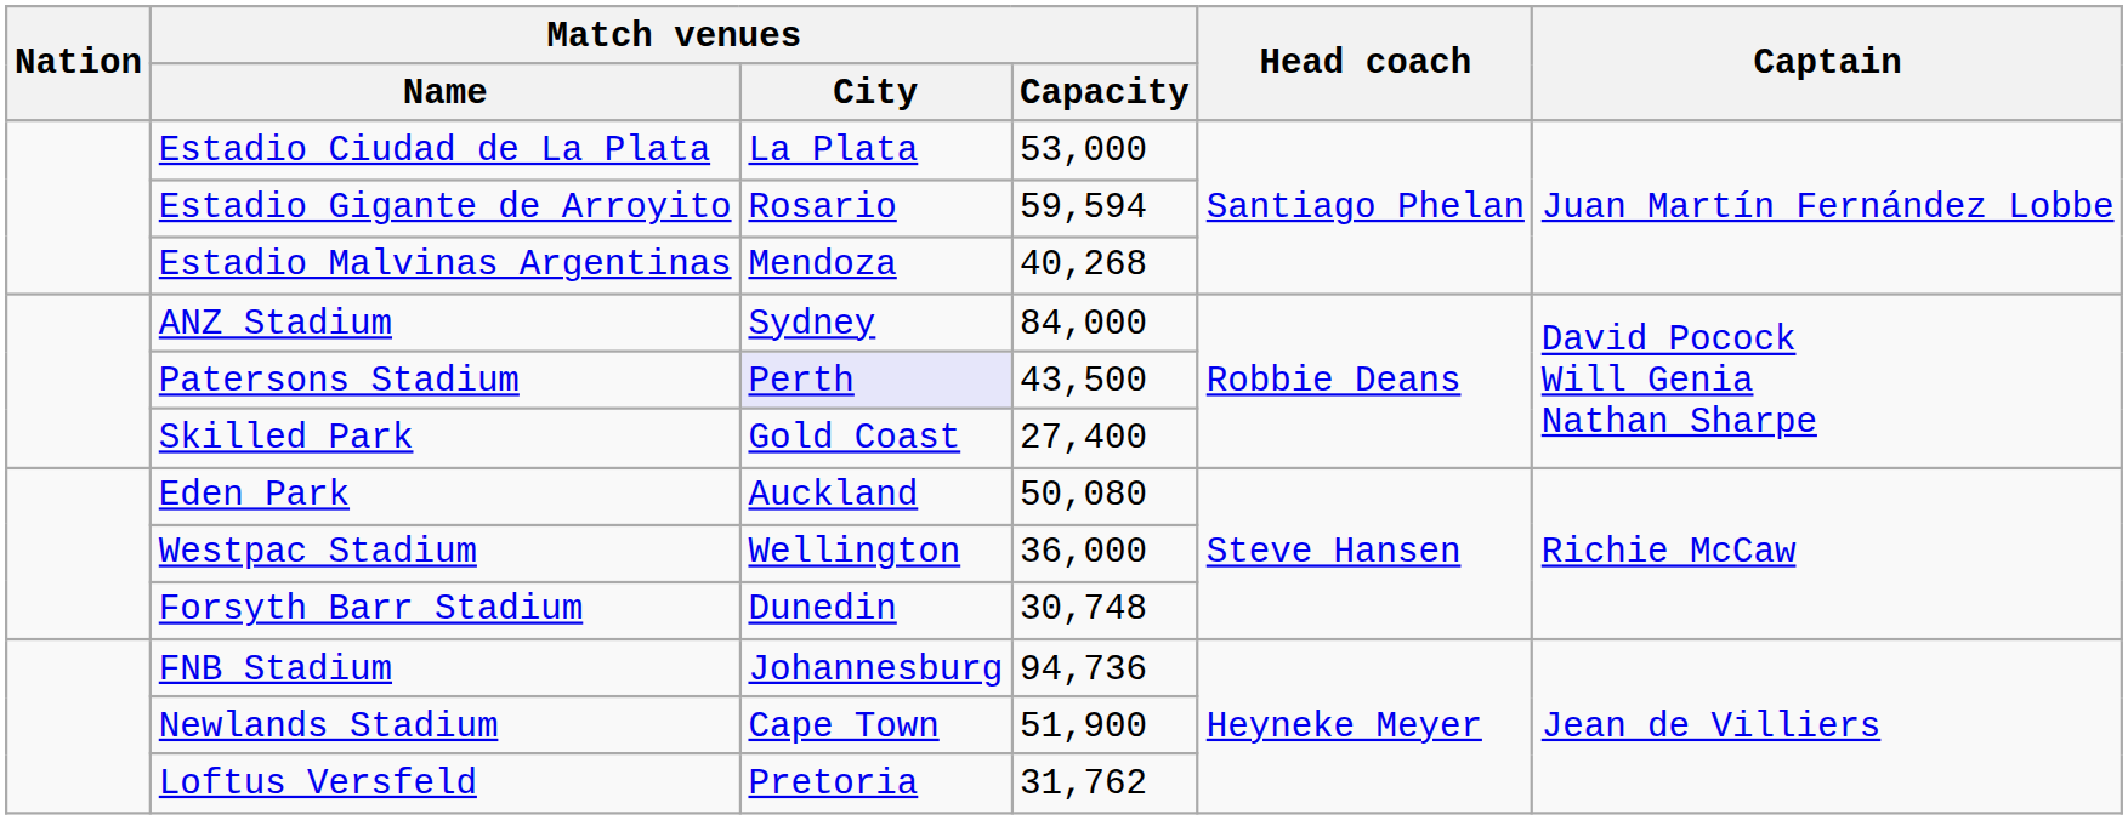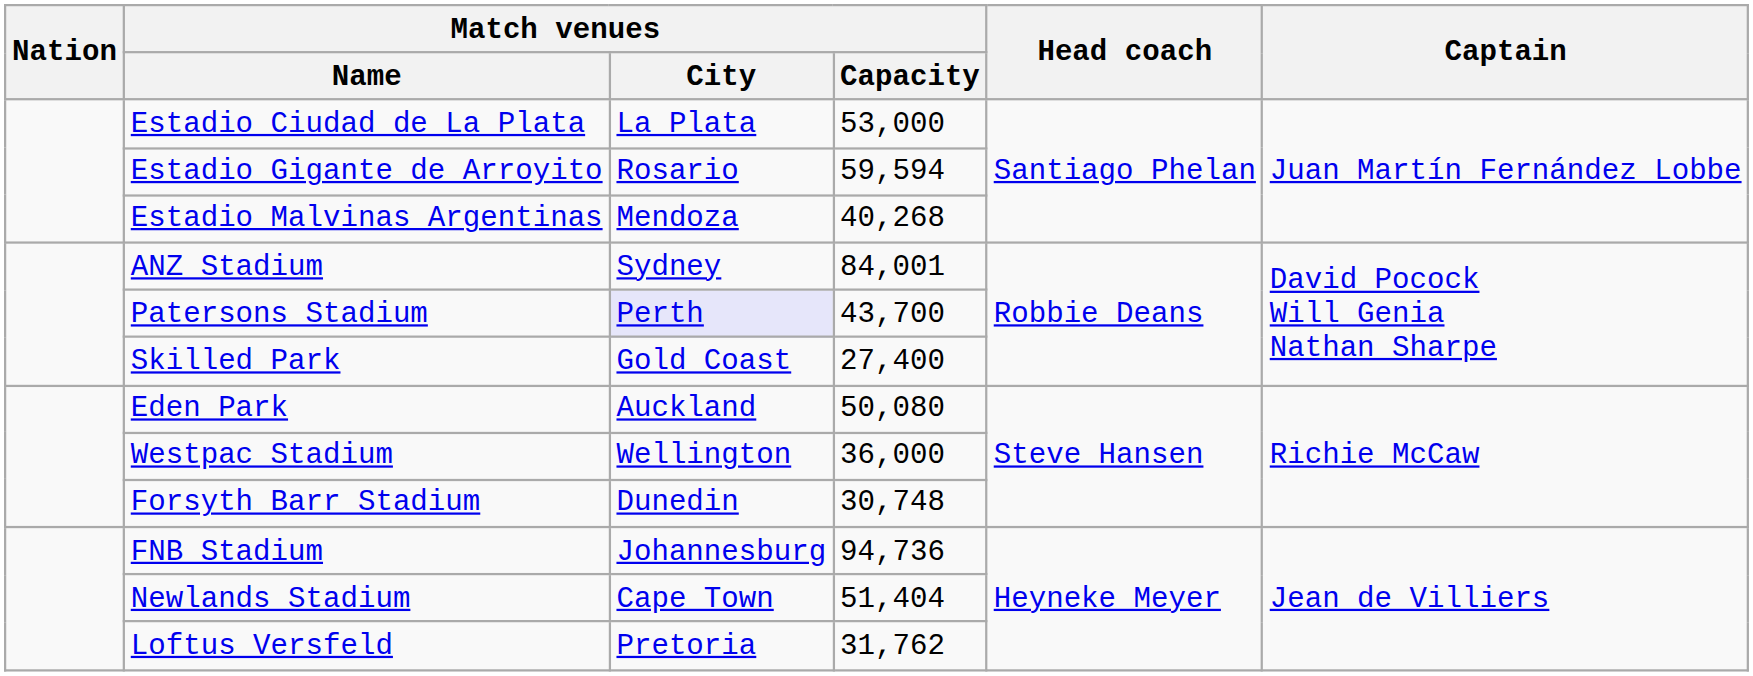ANZ Stadium | Match venues / Capacity: 84,000 -> 84,001
Patersons Stadium | Match venues / Capacity: 43,500 -> 43,700
Newlands Stadium | Match venues / Capacity: 51,900 -> 51,404
